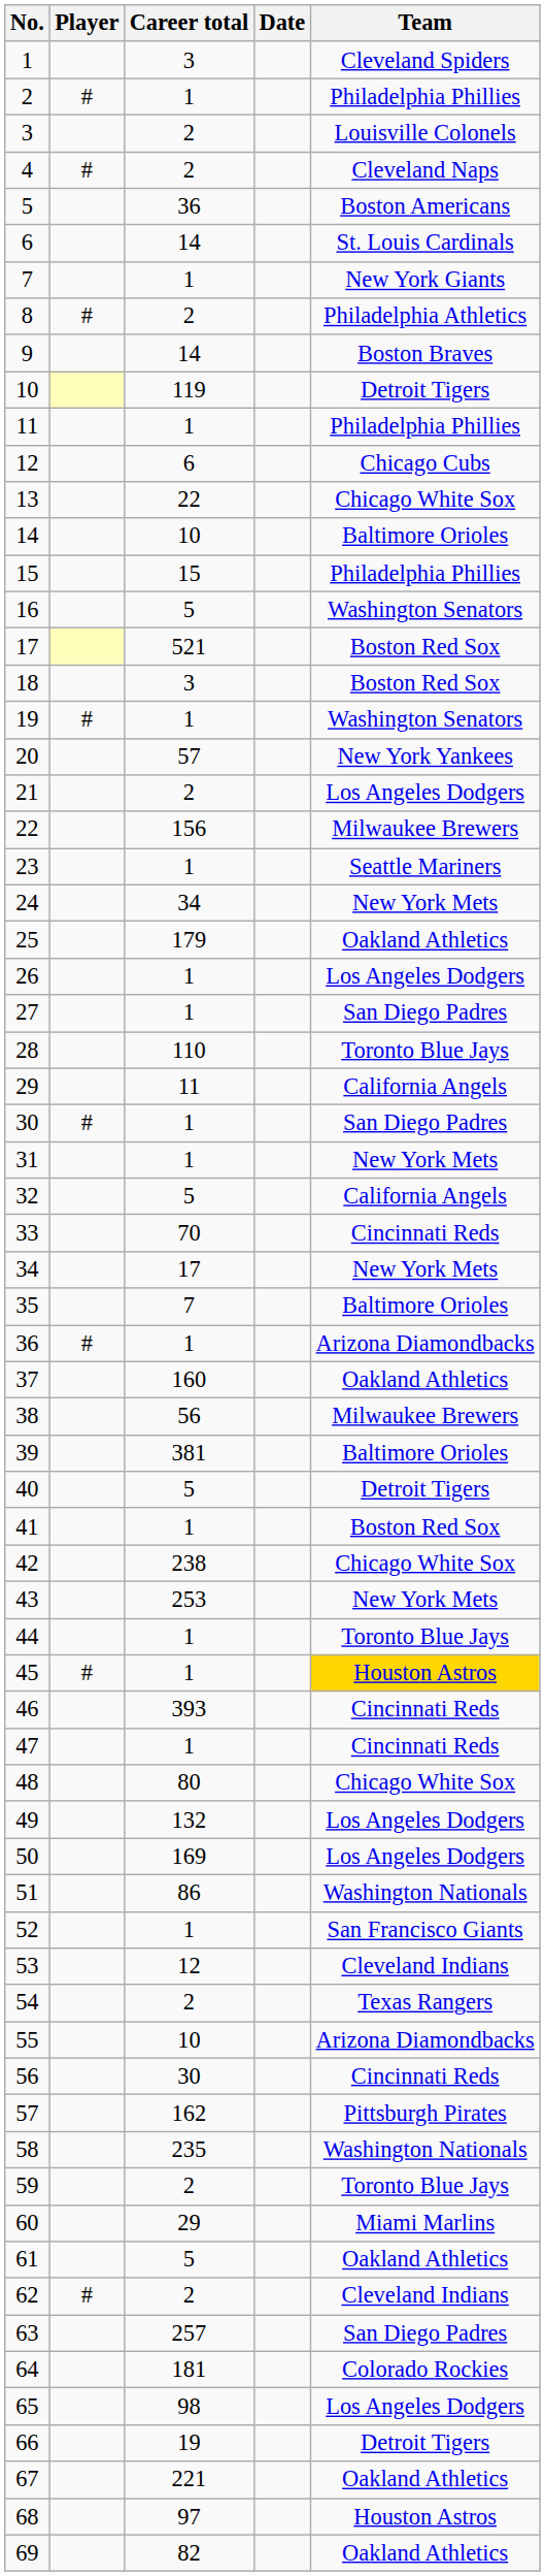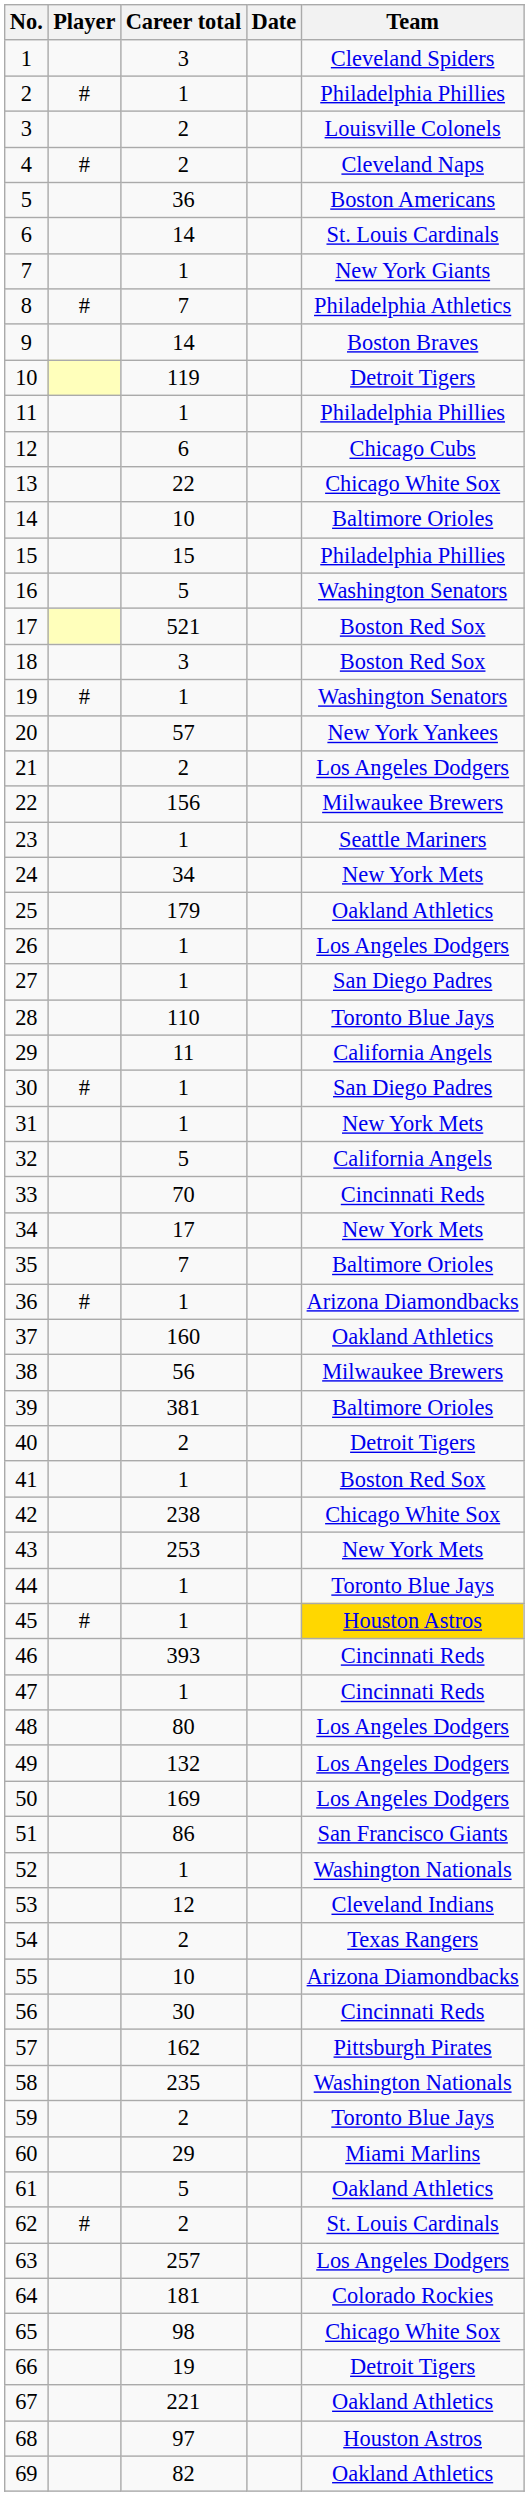8 | Career total: 2 -> 7
40 | Career total: 5 -> 2
48 | Team: Chicago White Sox -> Los Angeles Dodgers
51 | Team: Washington Nationals -> San Francisco Giants
52 | Team: San Francisco Giants -> Washington Nationals
62 | Team: Cleveland Indians -> St. Louis Cardinals
63 | Team: San Diego Padres -> Los Angeles Dodgers
65 | Team: Los Angeles Dodgers -> Chicago White Sox
